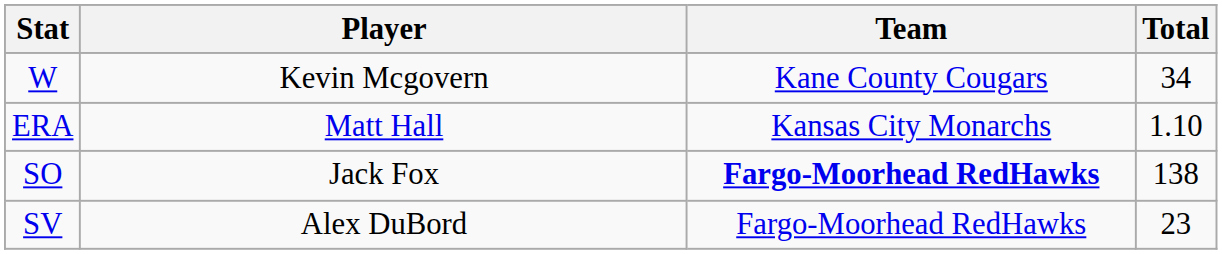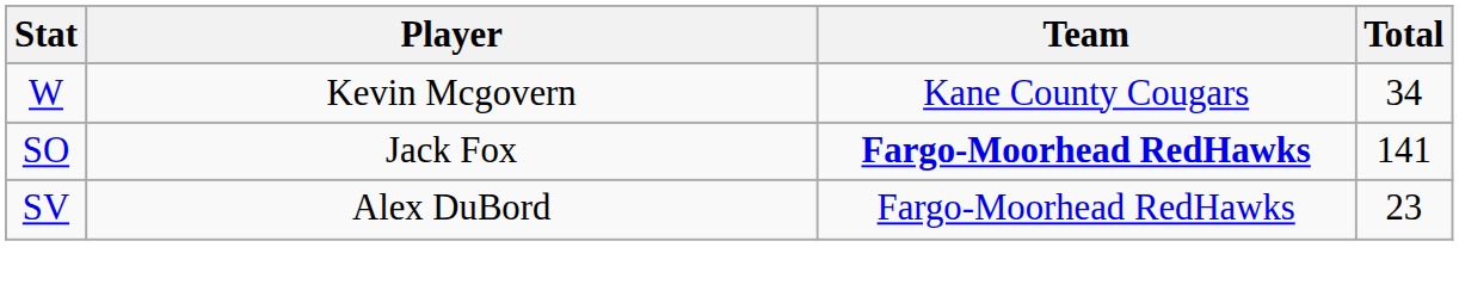- row: ERA | Matt Hall | Kansas City Monarchs | 1.10
SO | Total: 138 -> 141
